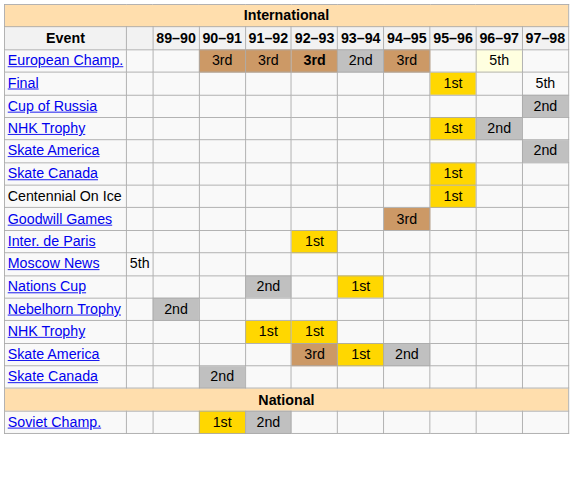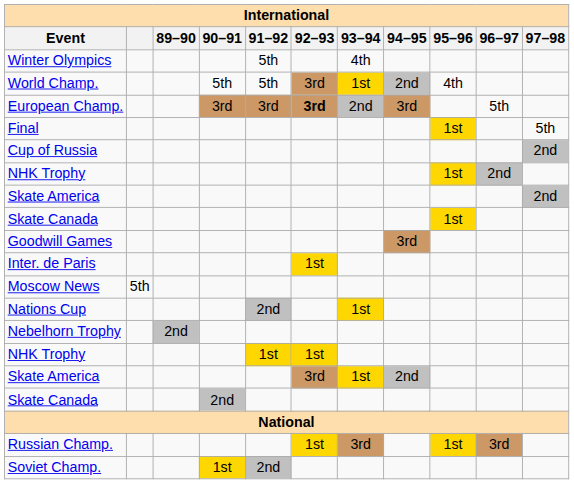+ row: Winter Olympics | 5th | 4th
+ row: World Champ. | 5th | 5th | 3rd | 1st | 2nd | 4th
European Champ. | 96–97: lightyellow background -> no background
- row: Centennial On Ice | 1st
+ row: Russian Champ. | 1st | 3rd | 1st | 3rd
